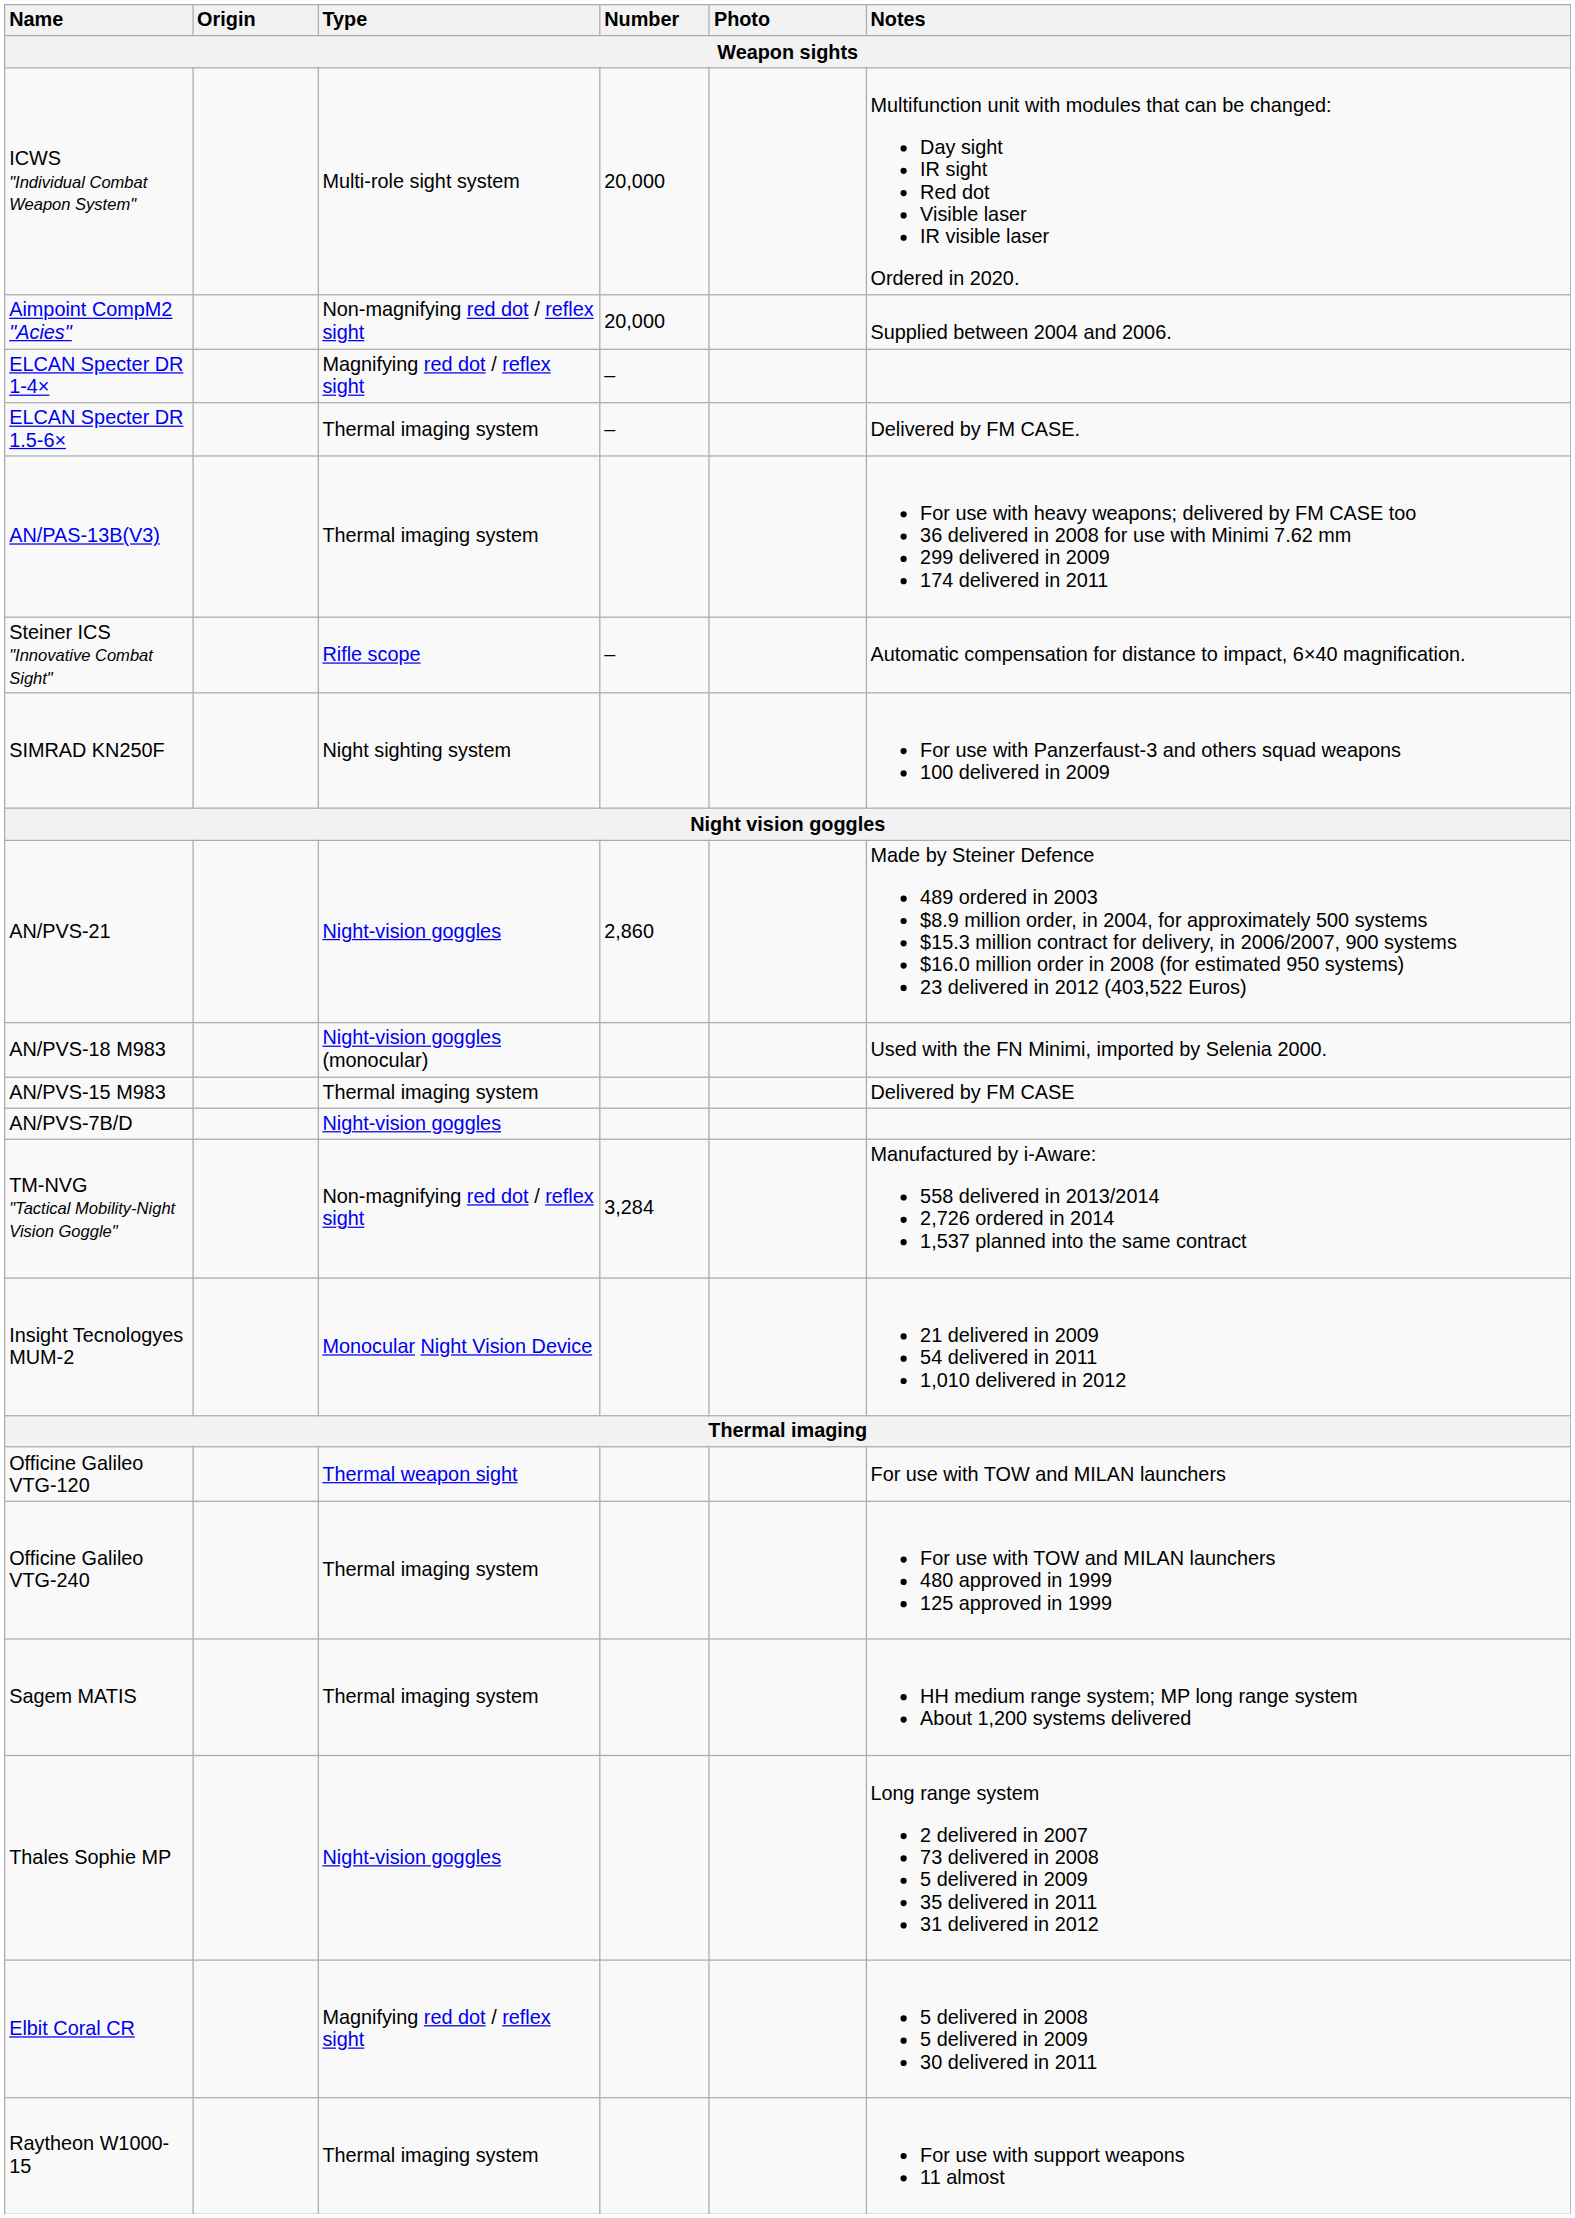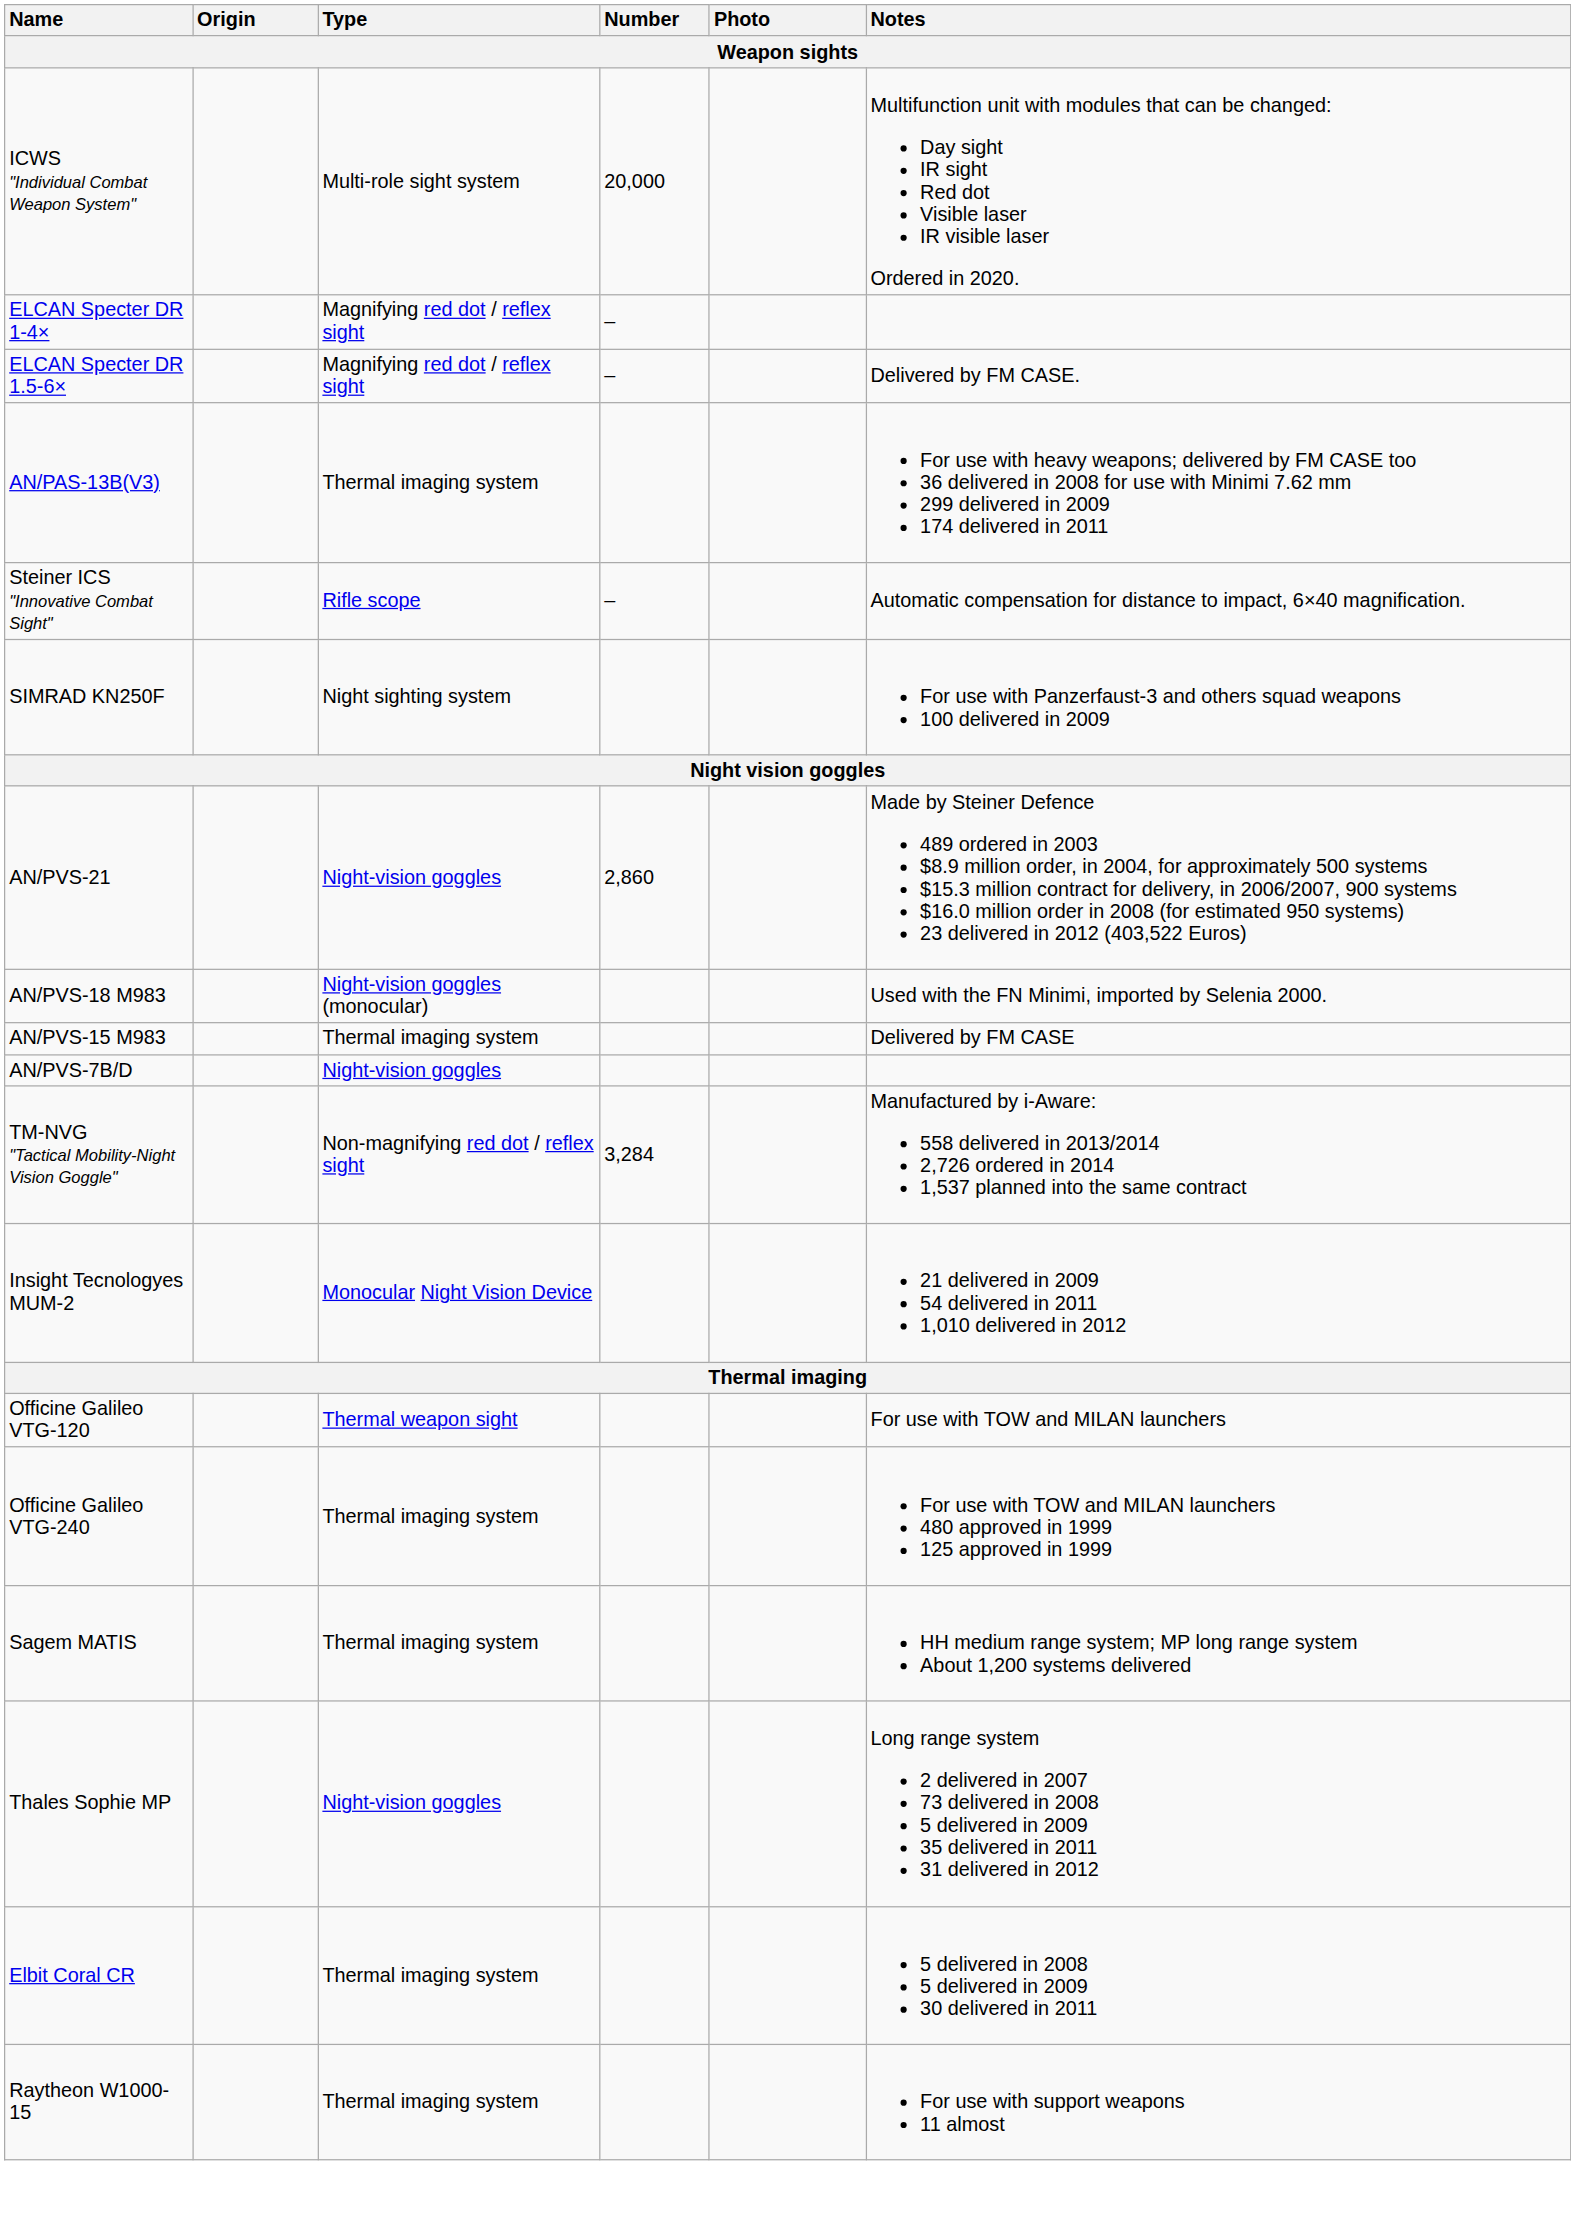- row: Aimpoint CompM2 "Acies" | Non-magnifying red dot / reflex sight | 20,000 | Supplied between 2004 and 2006.
ELCAN Specter DR 1.5-6× | Type: Thermal imaging system -> Magnifying red dot / reflex sight
Elbit Coral CR | Type: Magnifying red dot / reflex sight -> Thermal imaging system
